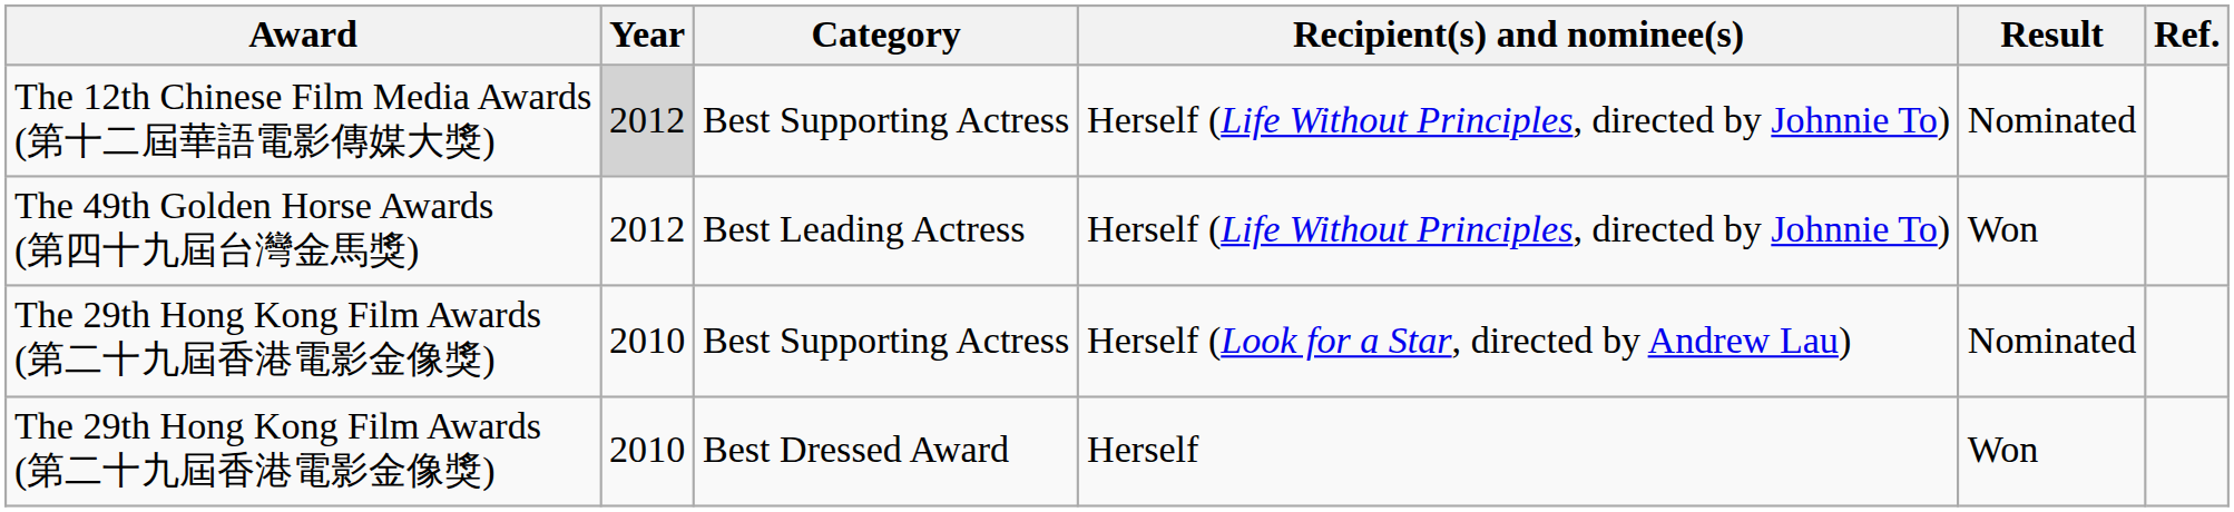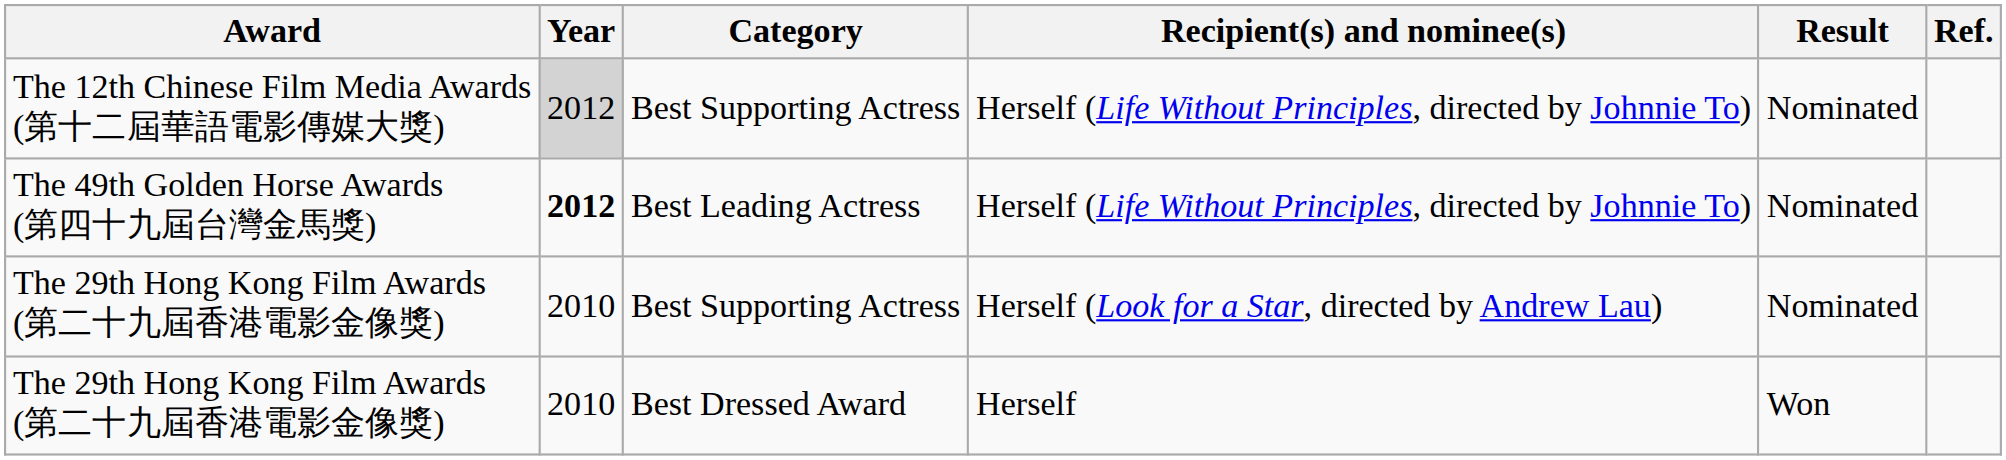The 49th Golden Horse Awards (第四十九屆台灣金馬獎) | Year: normal -> bold
The 49th Golden Horse Awards (第四十九屆台灣金馬獎) | Result: Won -> Nominated
